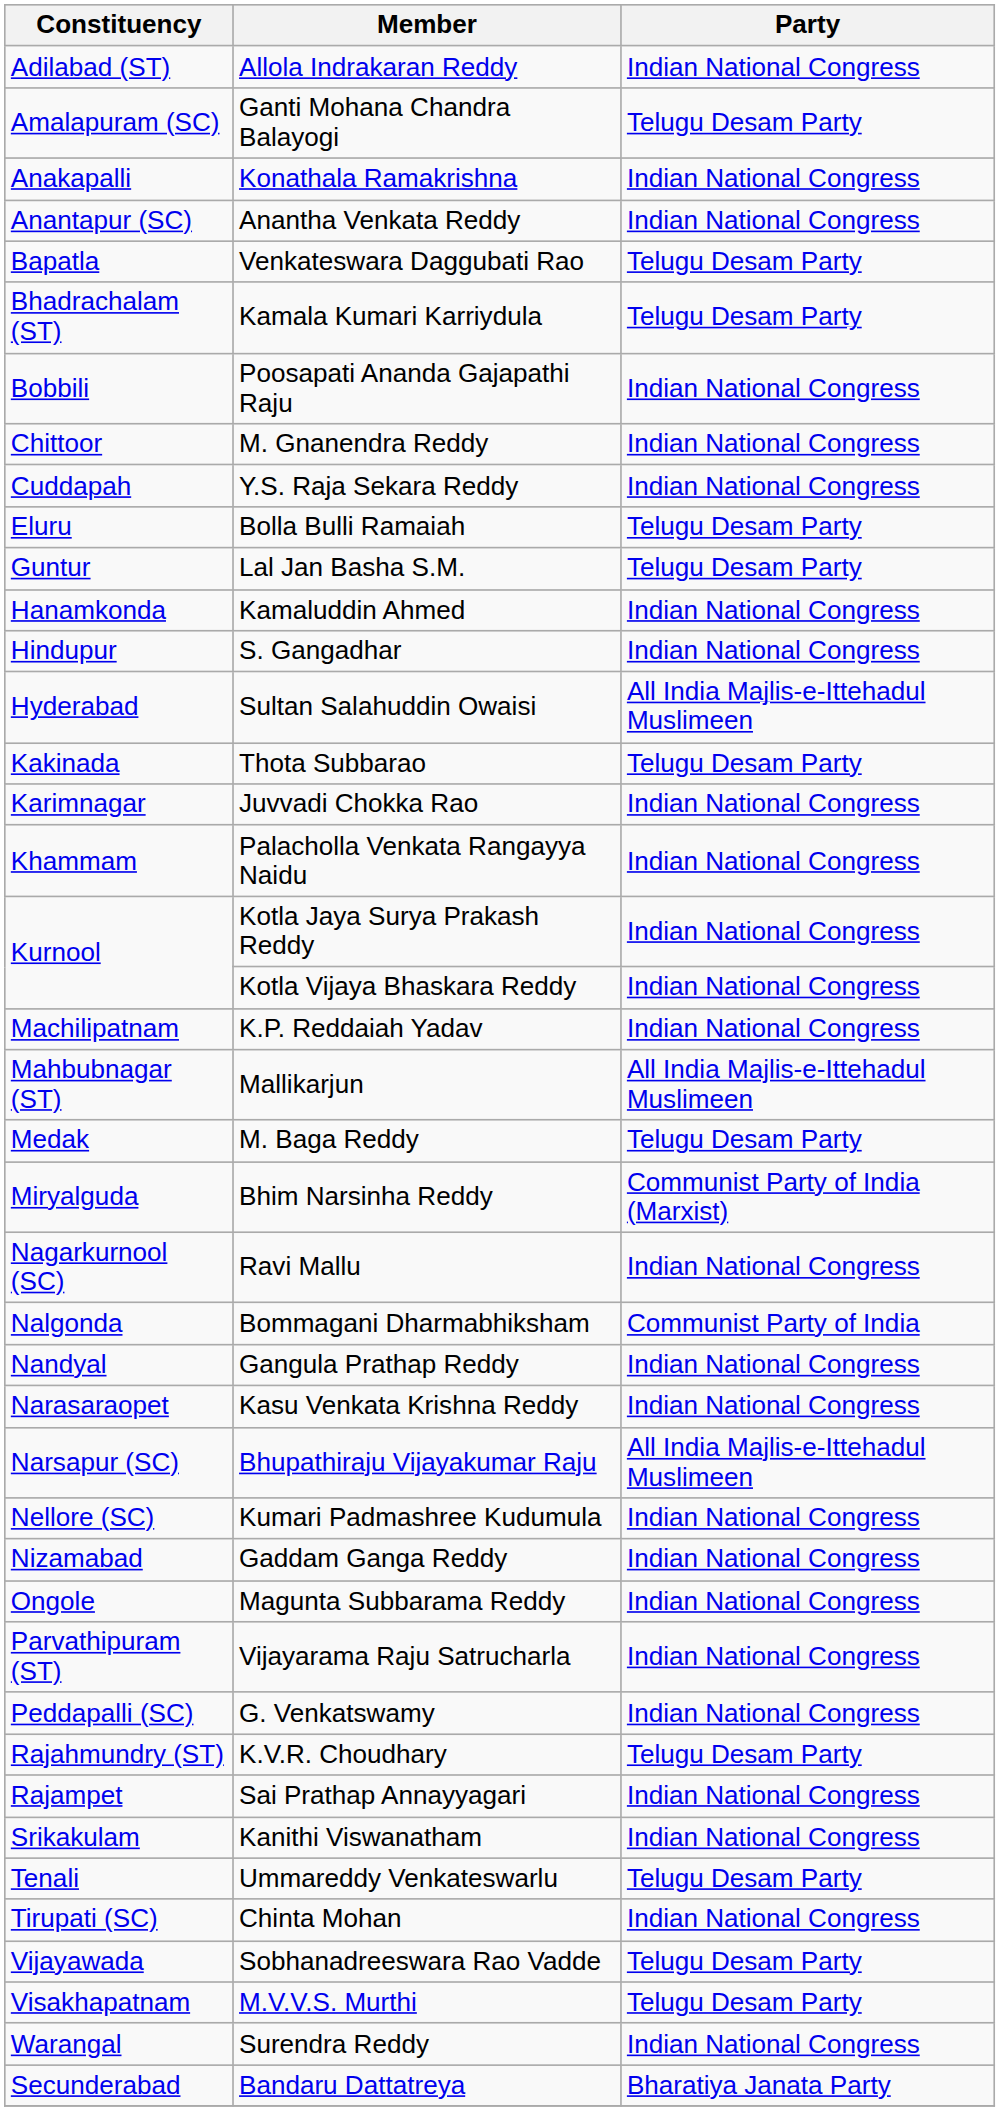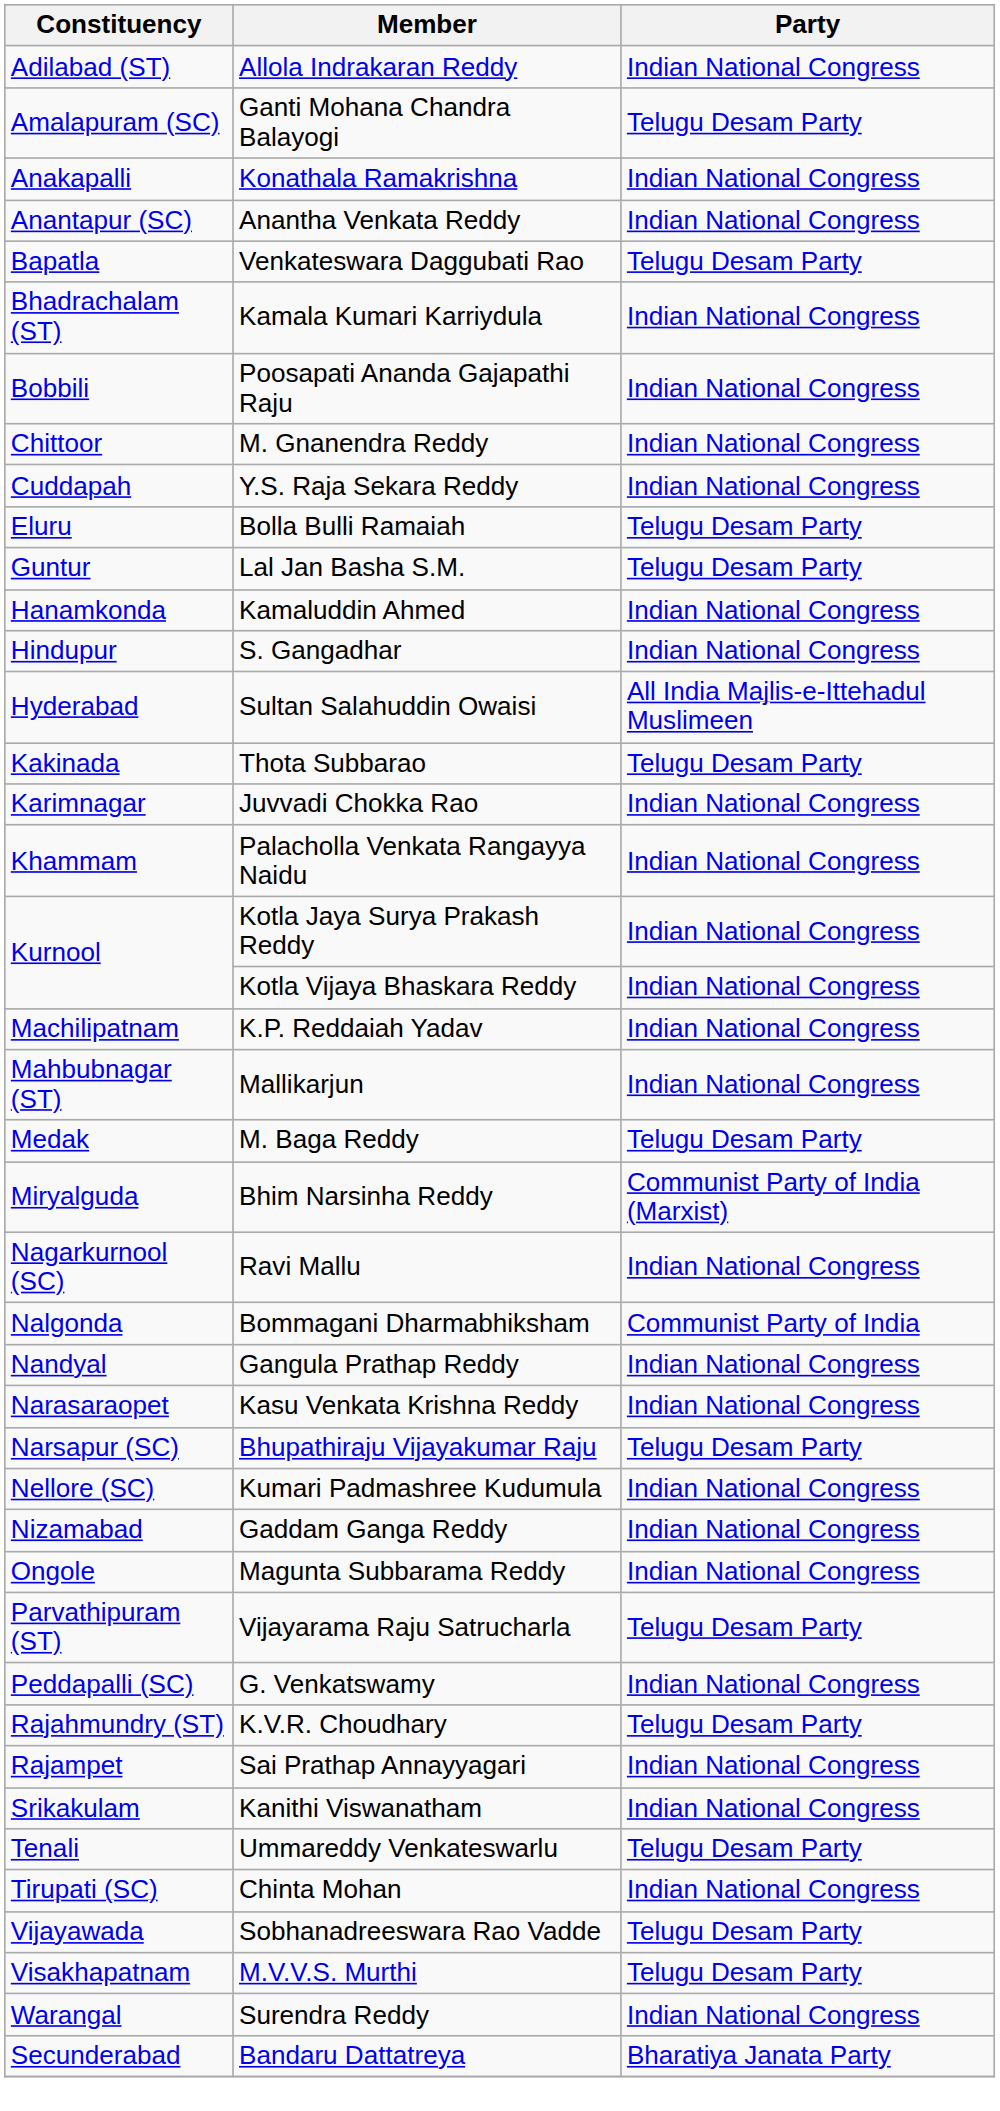Kamala Kumari Karriydula | Party: Telugu Desam Party -> Indian National Congress
Mallikarjun | Party: All India Majlis-e-Ittehadul Muslimeen -> Indian National Congress
Bhupathiraju Vijayakumar Raju | Party: All India Majlis-e-Ittehadul Muslimeen -> Telugu Desam Party
Vijayarama Raju Satrucharla | Party: Indian National Congress -> Telugu Desam Party
